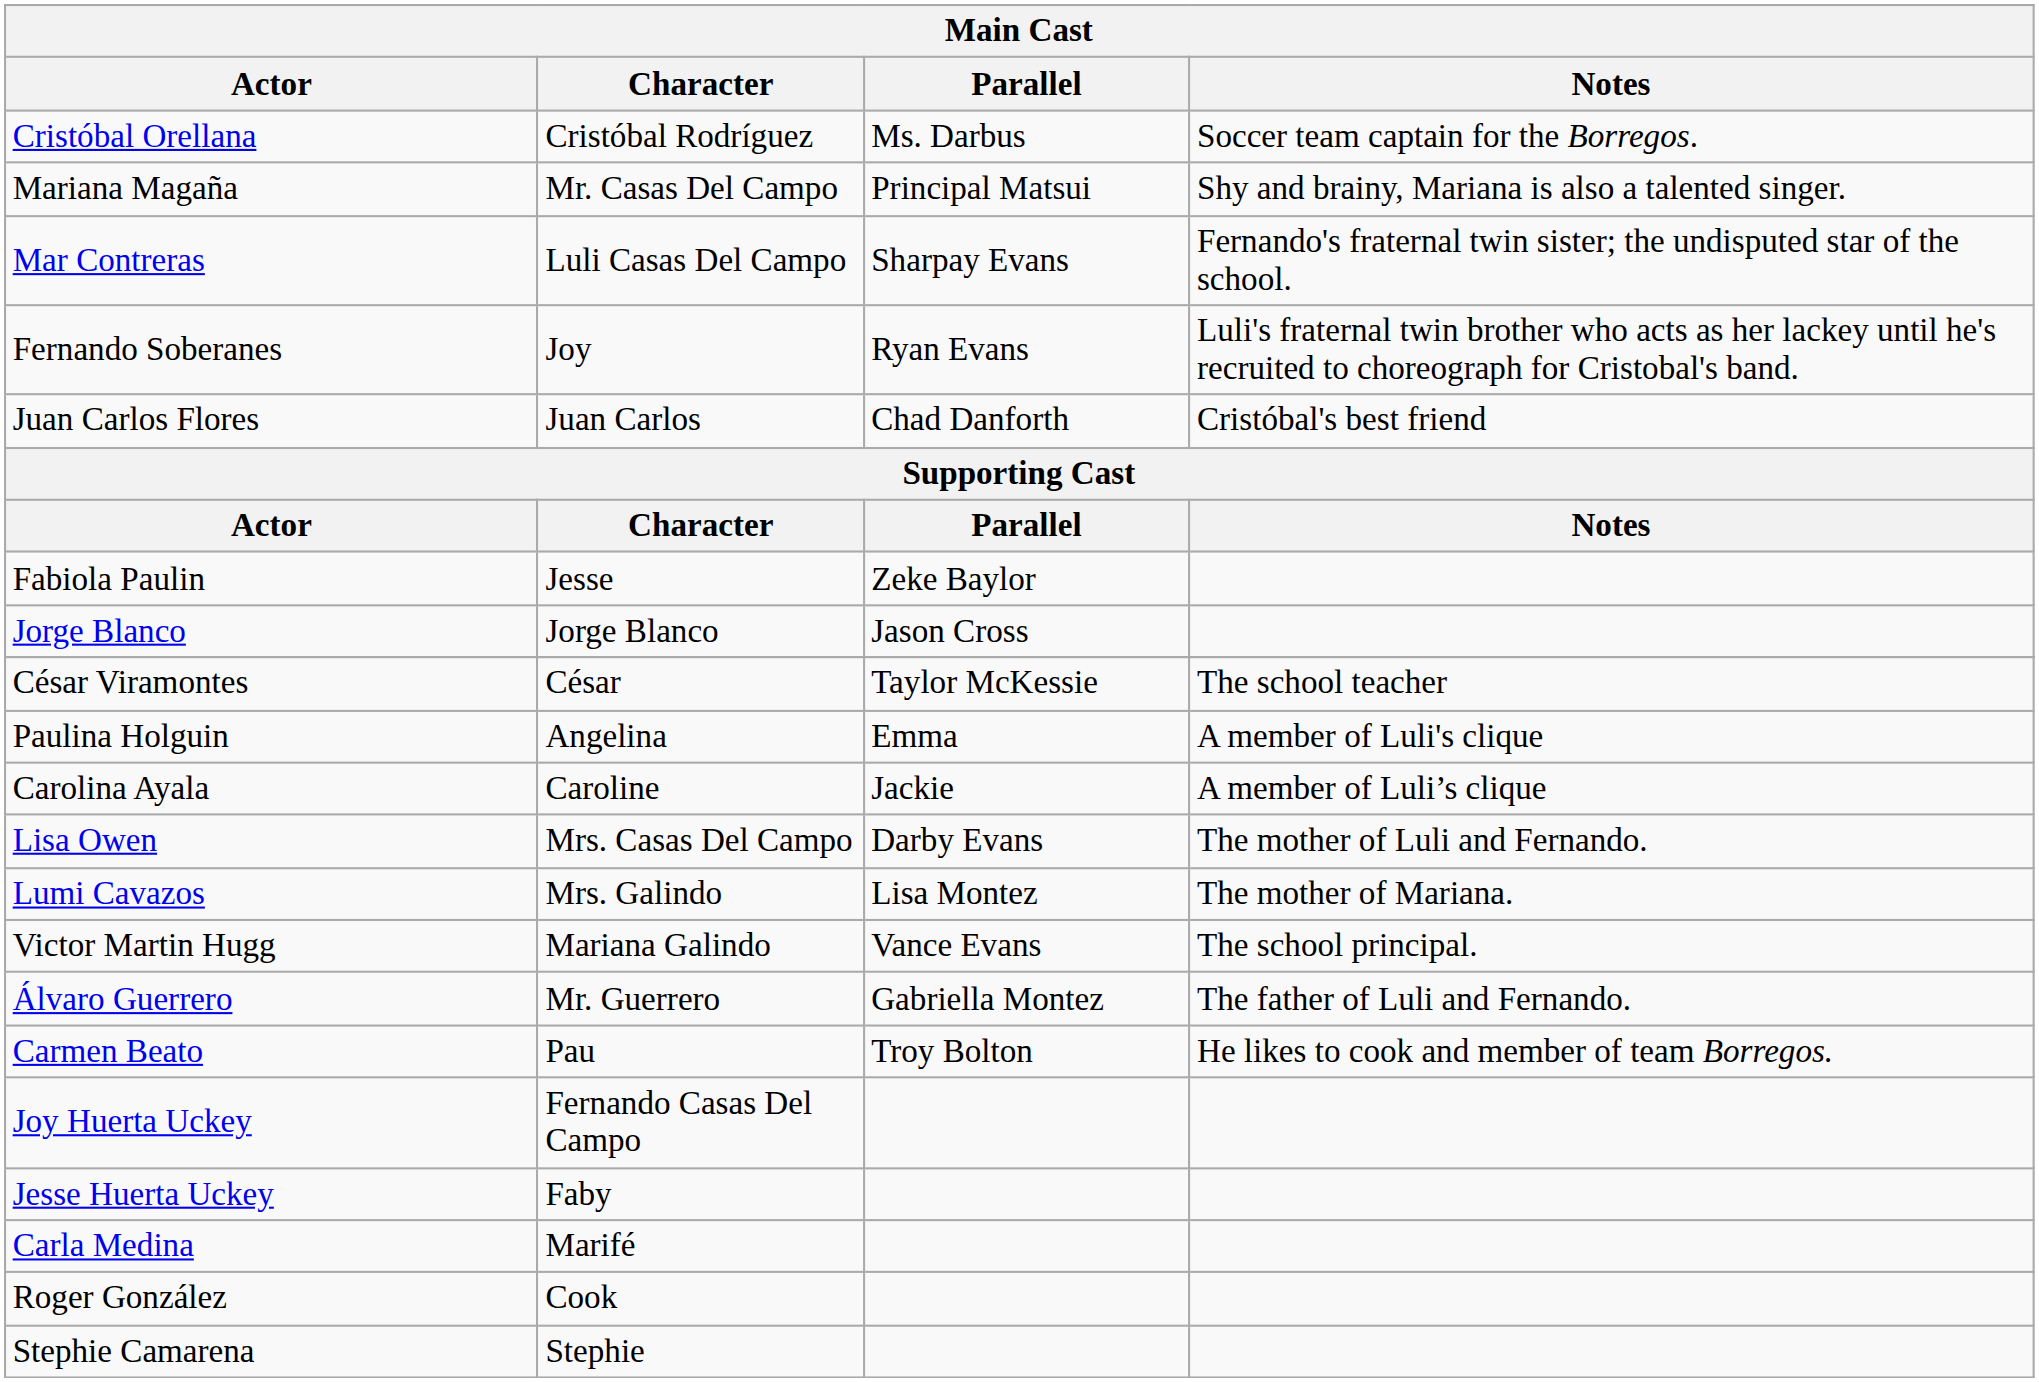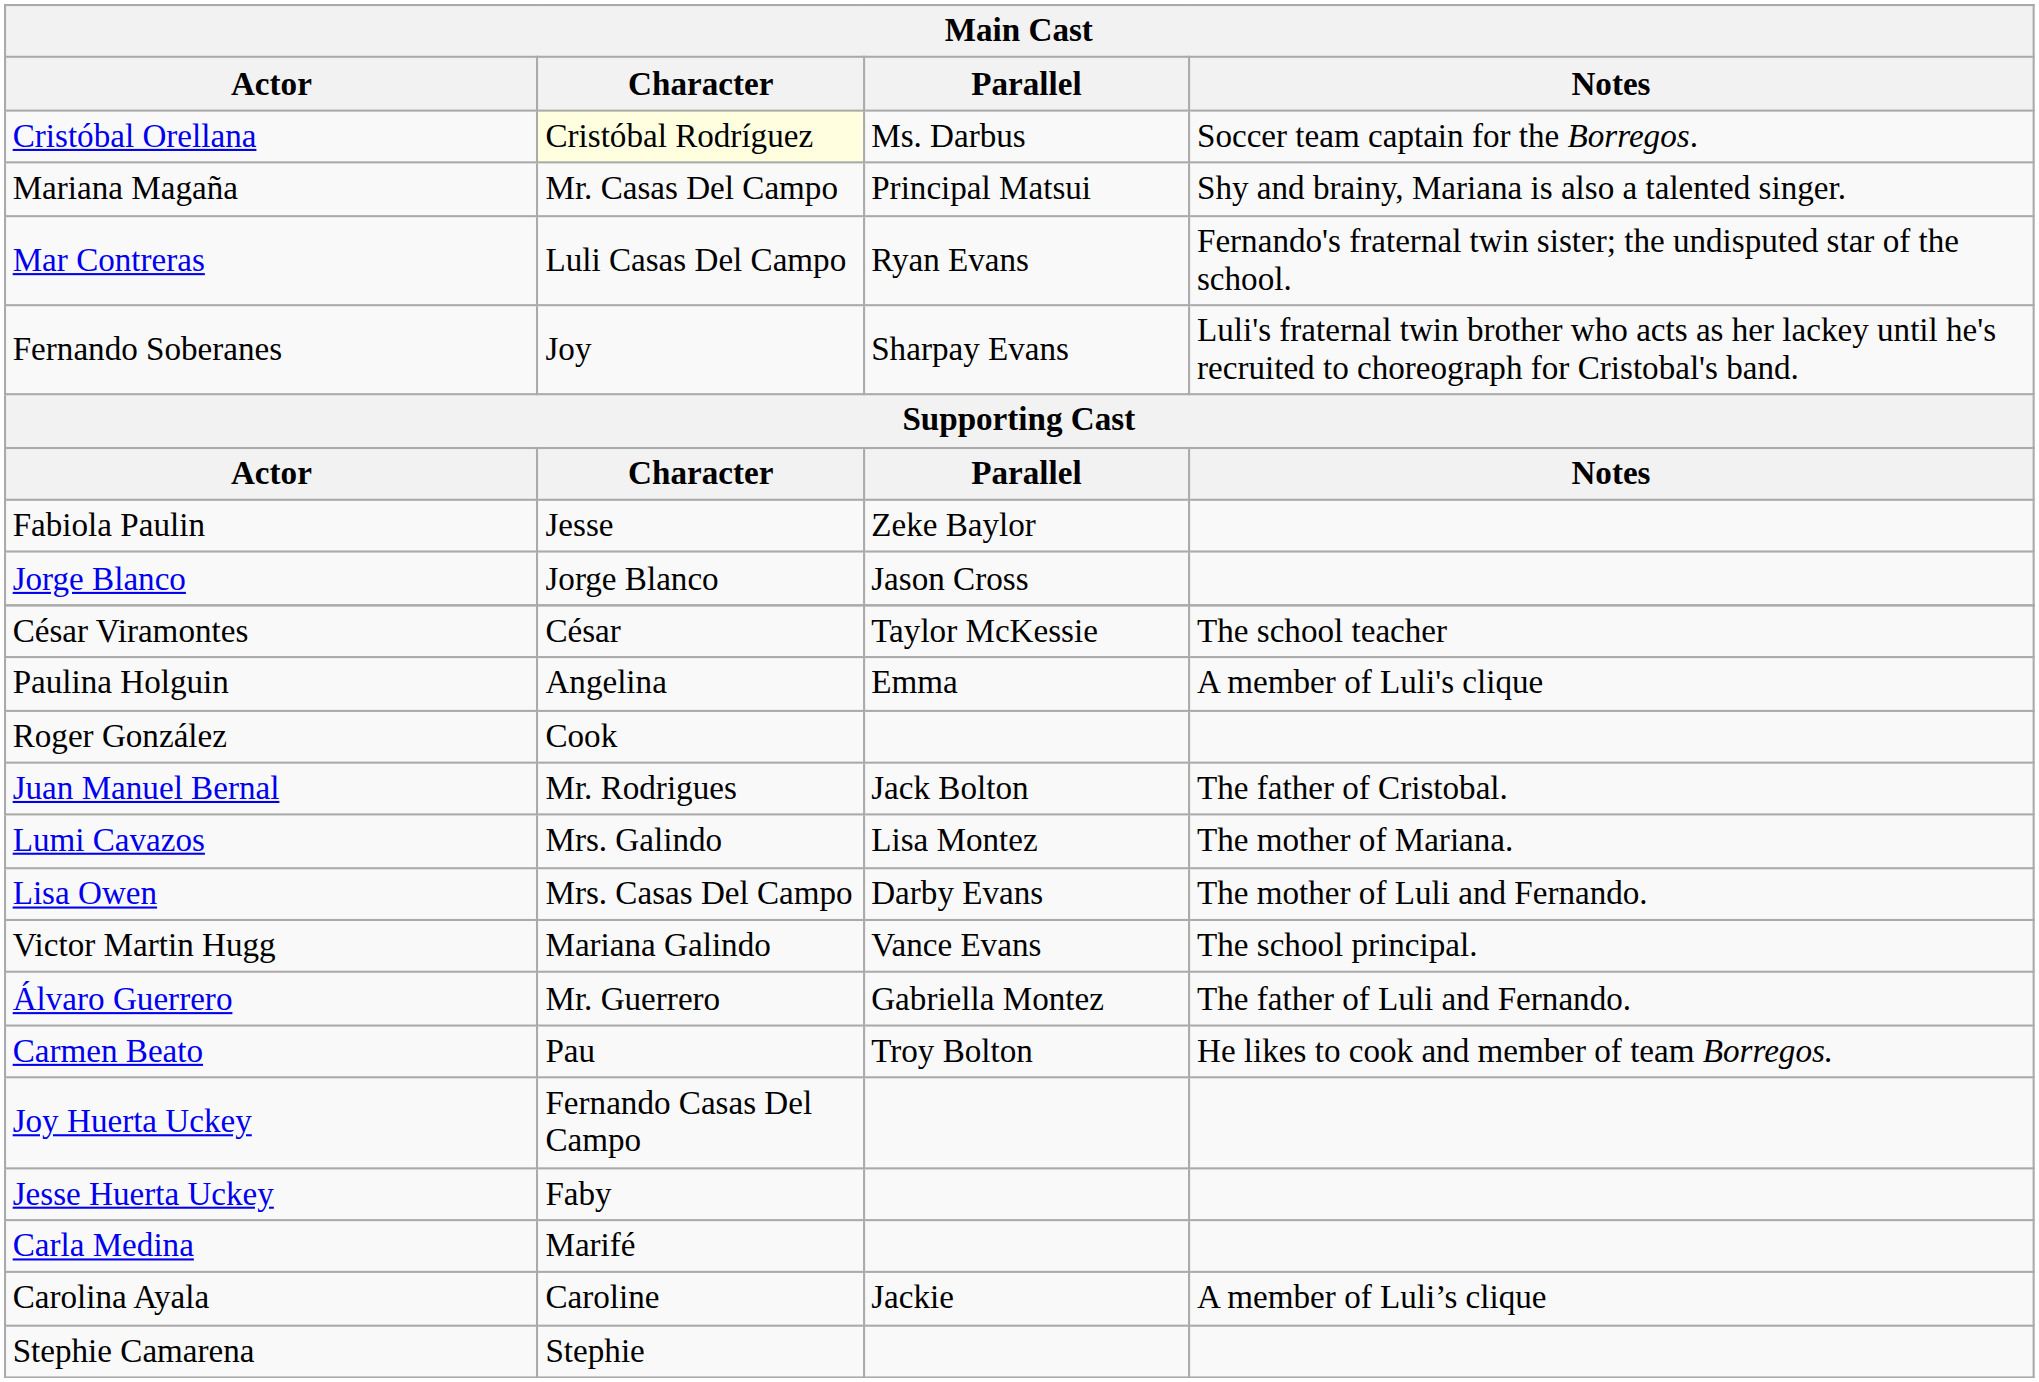Cristóbal Orellana | Character: no background -> lightyellow background
Mar Contreras | Parallel: Sharpay Evans -> Ryan Evans
Fernando Soberanes | Parallel: Ryan Evans -> Sharpay Evans
- row: Juan Carlos Flores | Juan Carlos | Chad Danforth | Cristóbal's best friend
rows swapped: Carolina Ayala <-> Roger González
+ row: Juan Manuel Bernal | Mr. Rodrigues | Jack Bolton | The father of Cristobal.
rows swapped: Lumi Cavazos <-> Lisa Owen
